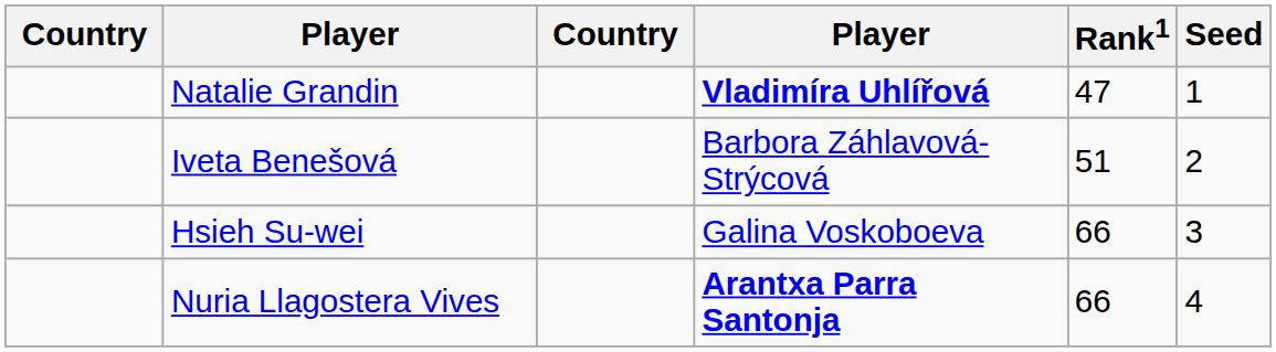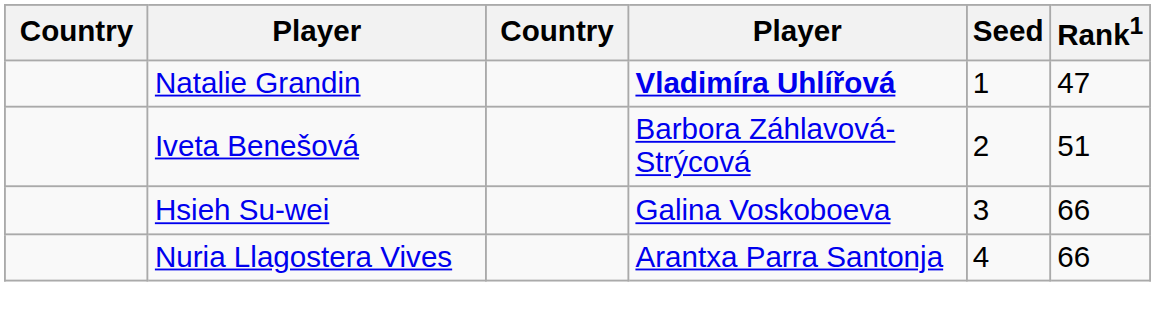columns swapped: Rank1 <-> Seed
Nuria Llagostera Vives | column 4: bold -> normal
